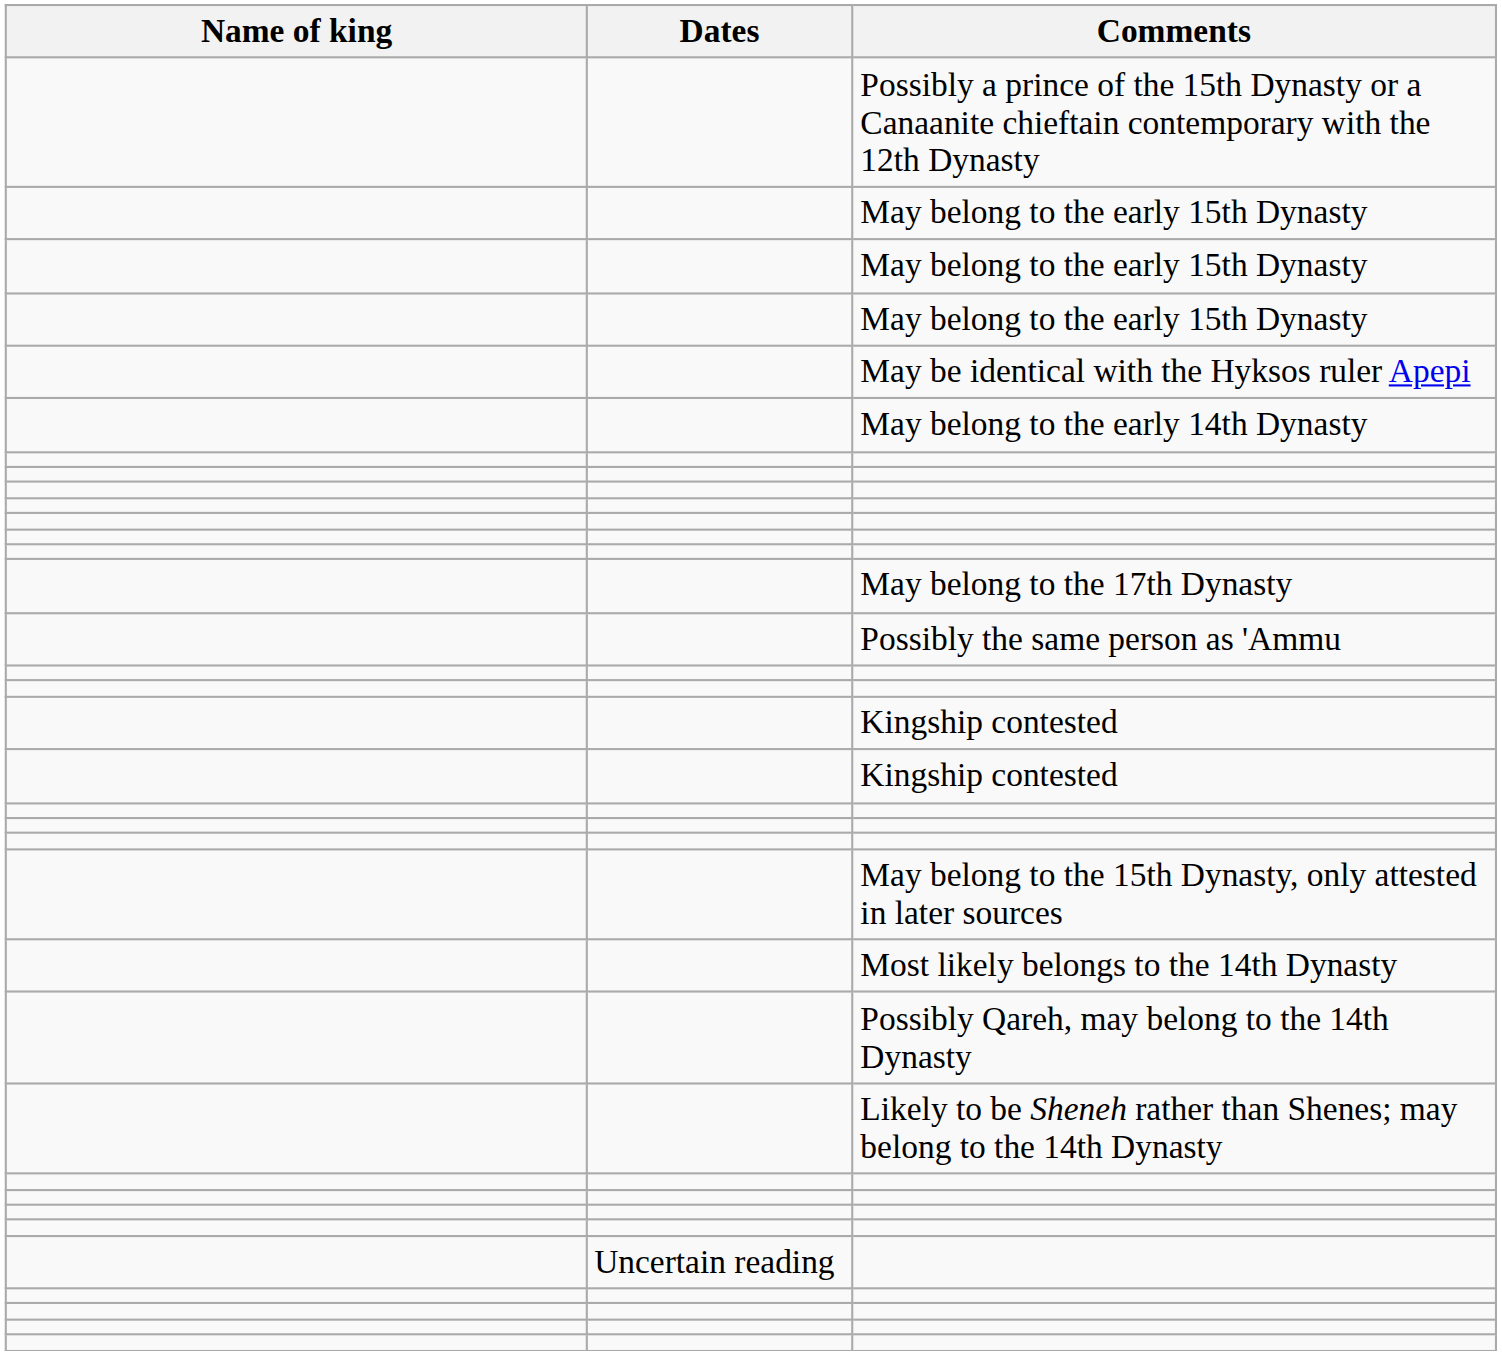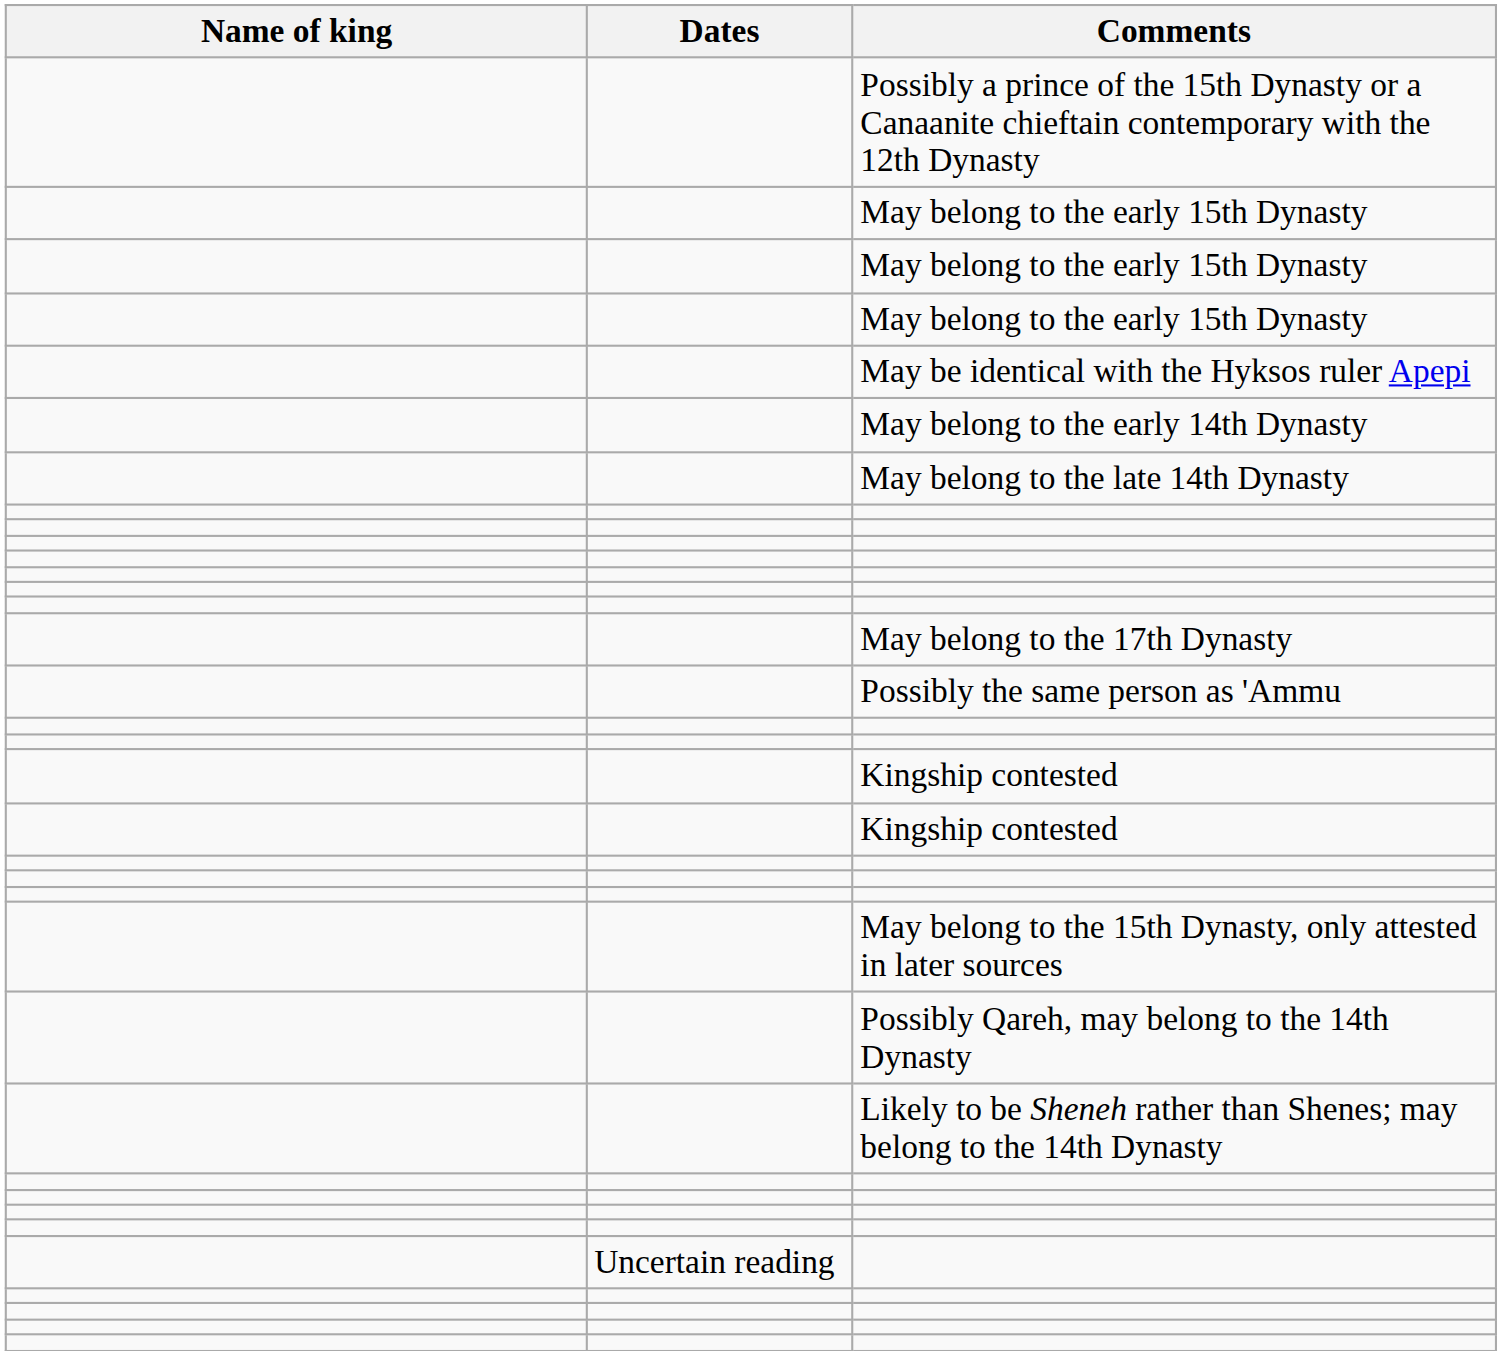+ row: May belong to the late 14th Dynasty
- row: Most likely belongs to the 14th Dynasty
